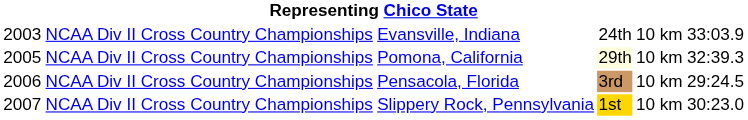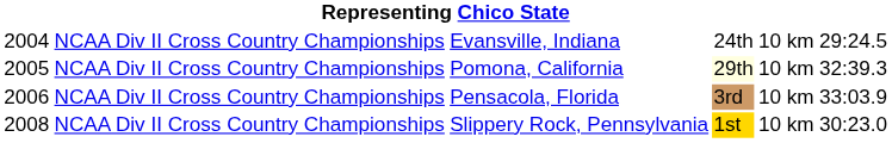Evansville, Indiana | column 1: 2003 -> 2004
Evansville, Indiana | column 6: 33:03.9 -> 29:24.5
Pensacola, Florida | column 6: 29:24.5 -> 33:03.9
Slippery Rock, Pennsylvania | column 1: 2007 -> 2008
